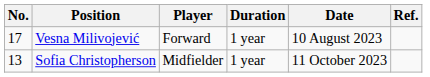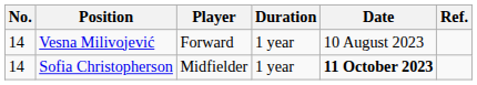Vesna Milivojević | No.: 17 -> 14
Sofia Christopherson | No.: 13 -> 14
Sofia Christopherson | Date: normal -> bold
